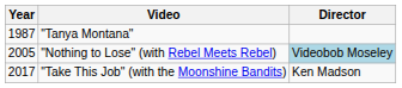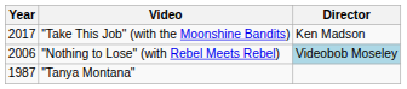rows swapped: "Tanya Montana" <-> "Take This Job" (with the Moonshine Bandits)
"Nothing to Lose" (with Rebel Meets Rebel) | Year: 2005 -> 2006
